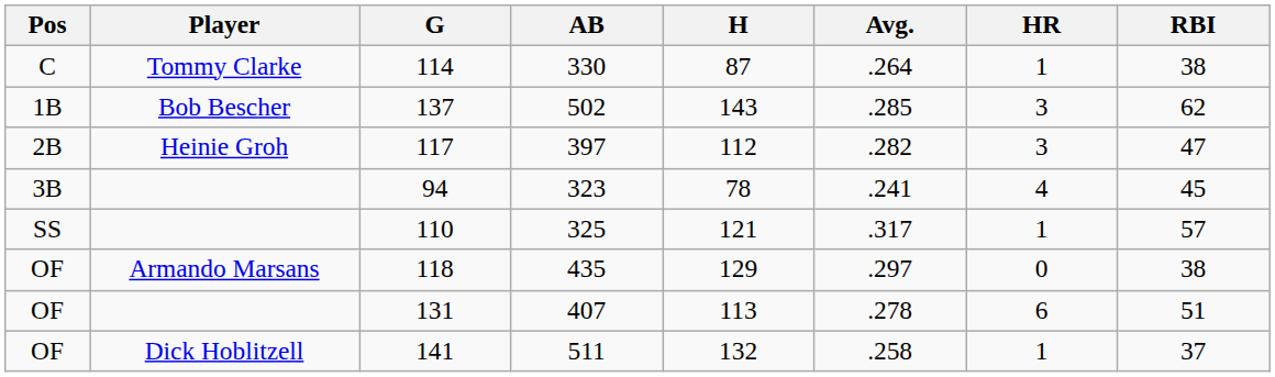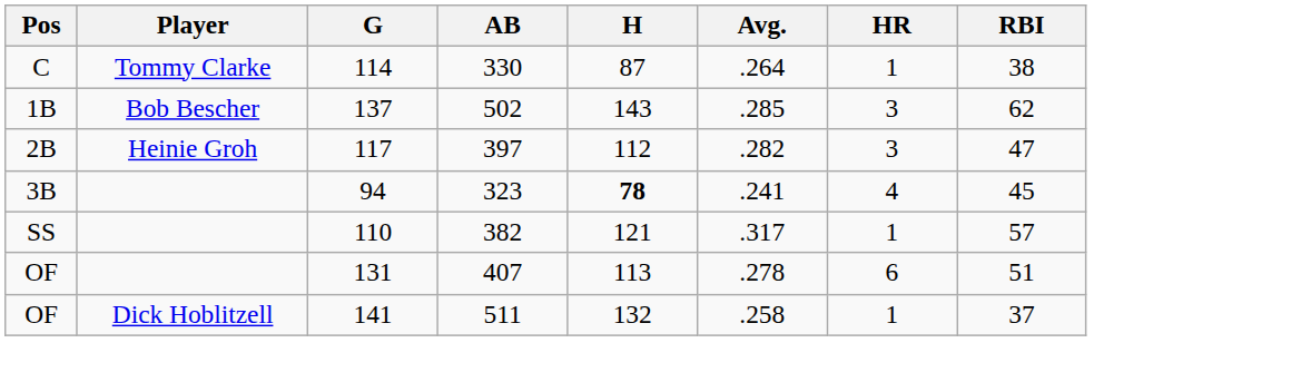94 | H: normal -> bold
110 | AB: 325 -> 382
- row: OF | Armando Marsans | 118 | 435 | 129 | .297 | 0 | 38
